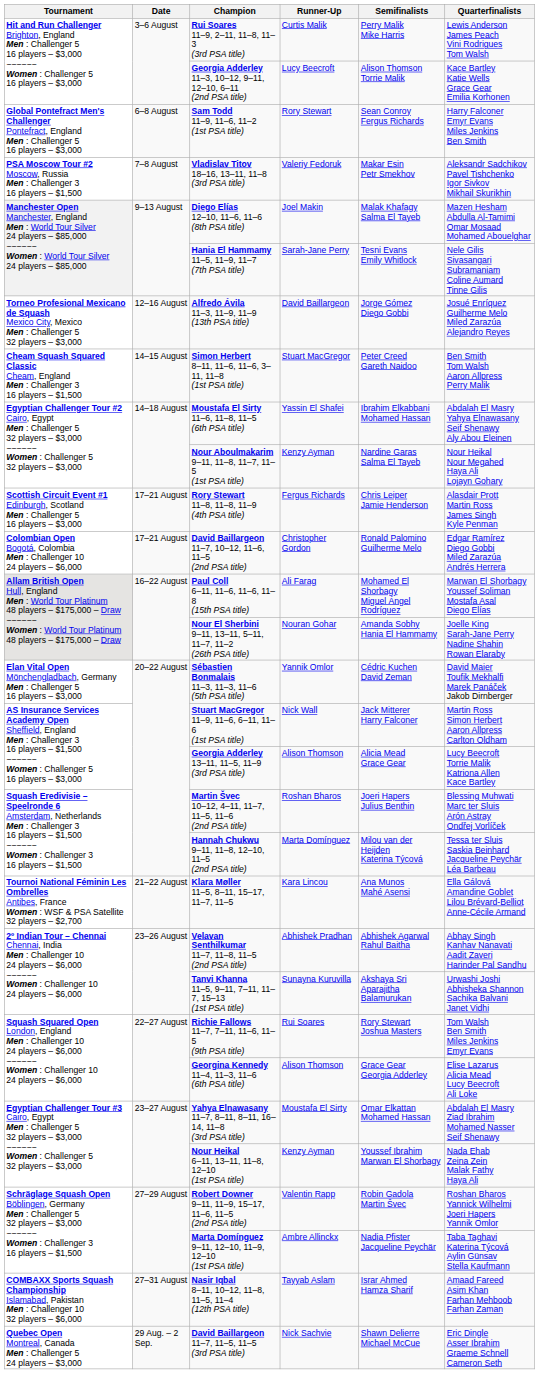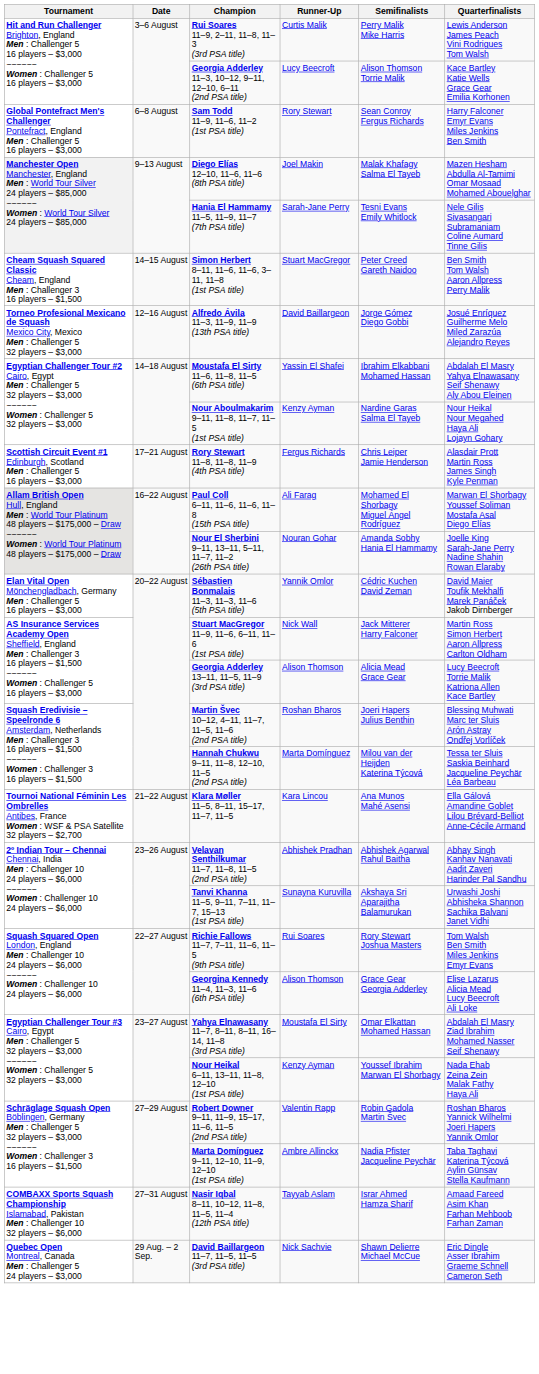- row: PSA Moscow Tour #2 Moscow, Russia Men : Challenger 3 16 players – $1,500 | 7–8 August | Vladislav Titov 18–16, 13–11, 11–8 (3rd PSA title) | Valeriy Fedoruk | Makar Esin Petr Smekhov | Aleksandr Sadchikov Pavel Tishchenko Igor Sivkov Mikhail Skurikhin
rows swapped: Simon Herbert 8–11, 11–6, 11–6, 3–11, 11–8 (1st PSA title) <-> Alfredo Ávila 11–3, 11–9, 11–9 (13th PSA title)
- row: Colombian Open Bogotá, Colombia Men : Challenger 10 24 players – $6,000 | 17–21 August | David Baillargeon 11–7, 10–12, 11–6, 11–5 (2nd PSA title) | Christopher Gordon | Ronald Palomino Guilherme Melo | Edgar Ramírez Diego Gobbi Miled Zarazúa Andrés Herrera
